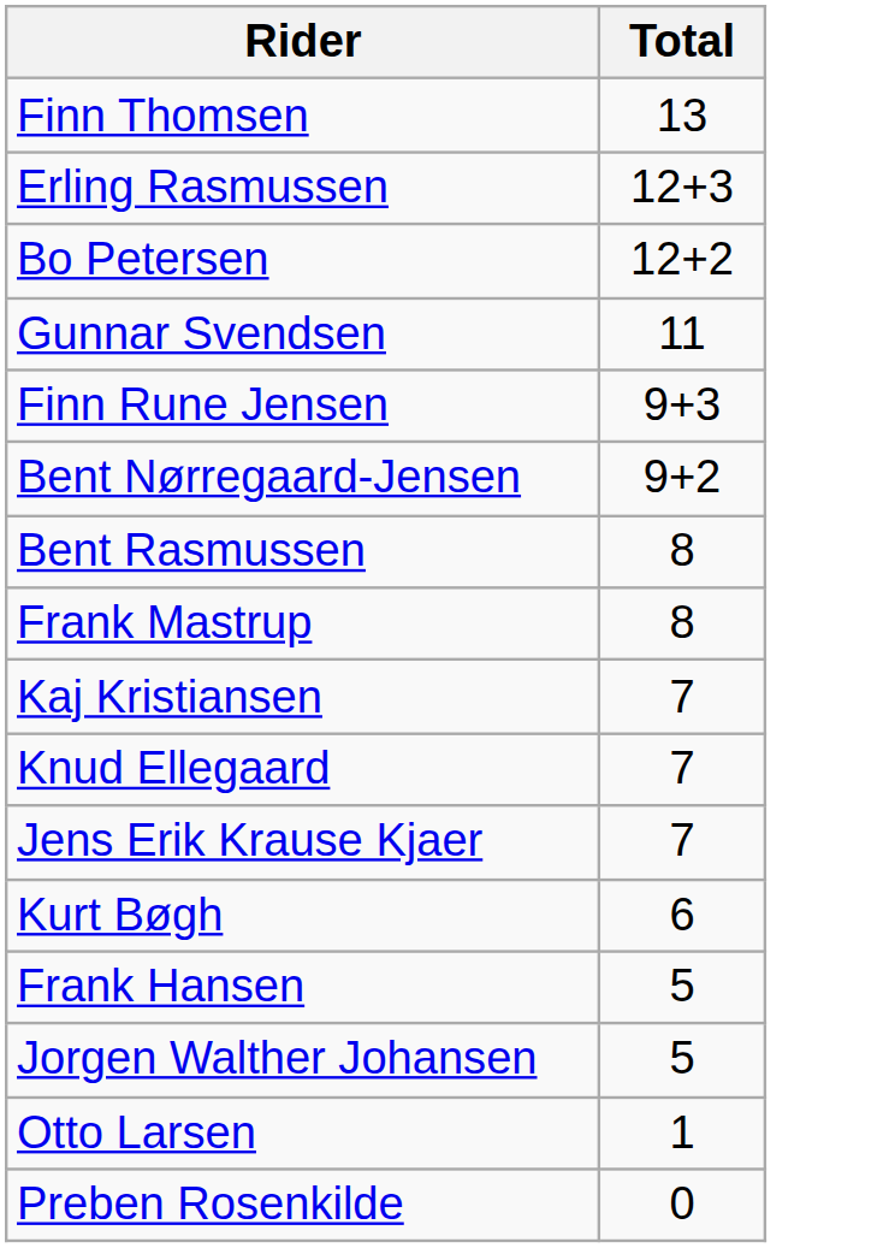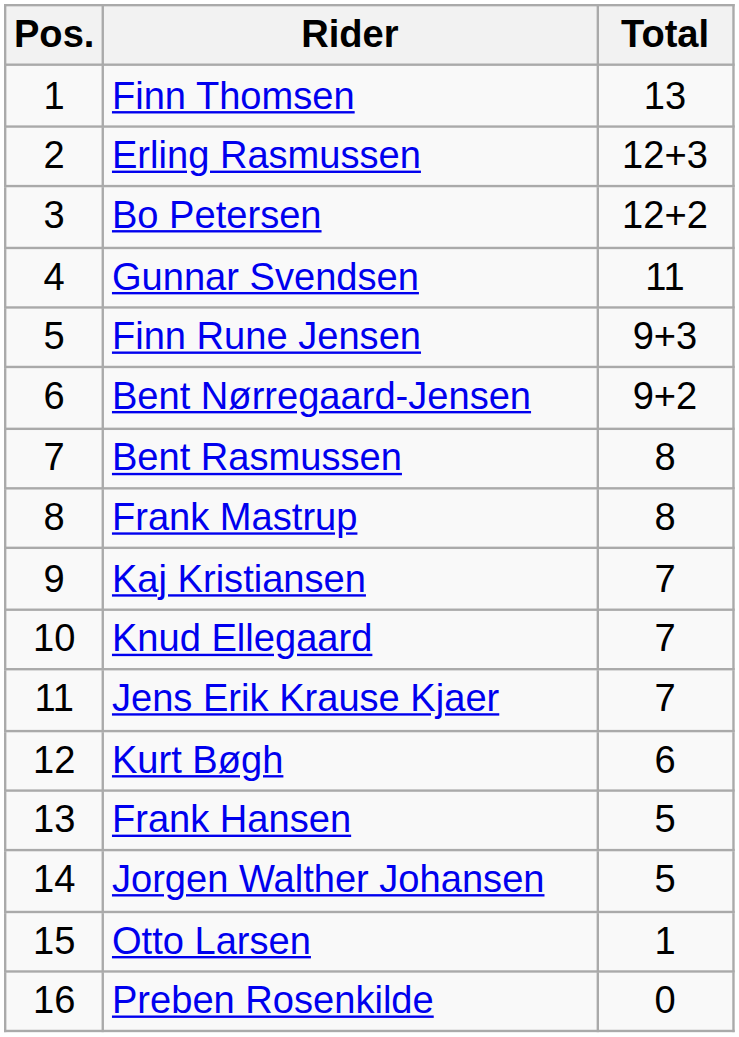+ column: Pos. | 1 | 2 | 3 | 4 | 5 | 6 | 7 | 8 | 9 | 10 | 11 | 12 | 13 | 14 | 15 | 16
